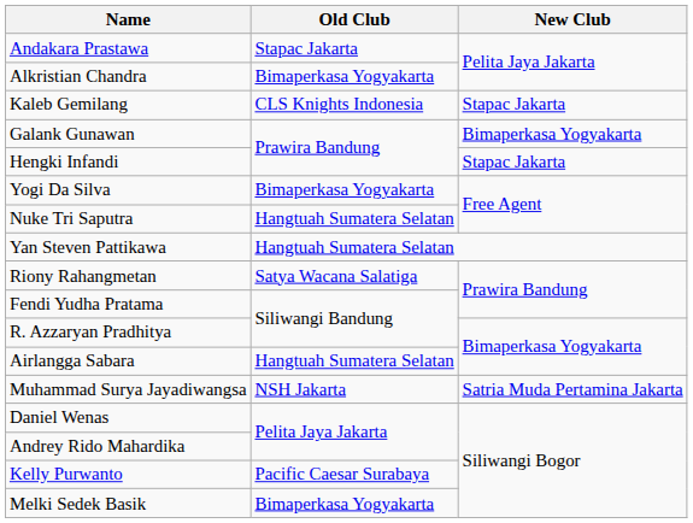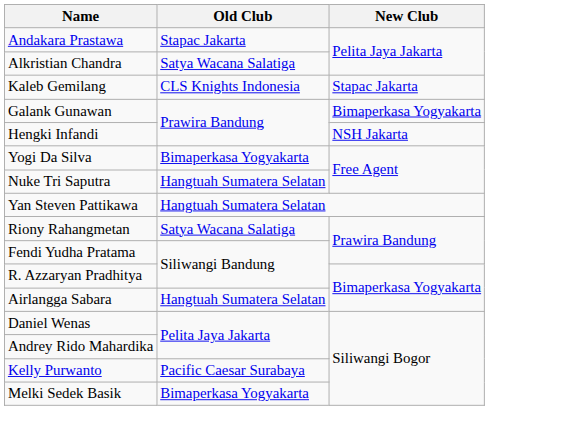Alkristian Chandra | Old Club: Bimaperkasa Yogyakarta -> Satya Wacana Salatiga
Hengki Infandi | New Club: Stapac Jakarta -> NSH Jakarta
- row: Muhammad Surya Jayadiwangsa | NSH Jakarta | Satria Muda Pertamina Jakarta
